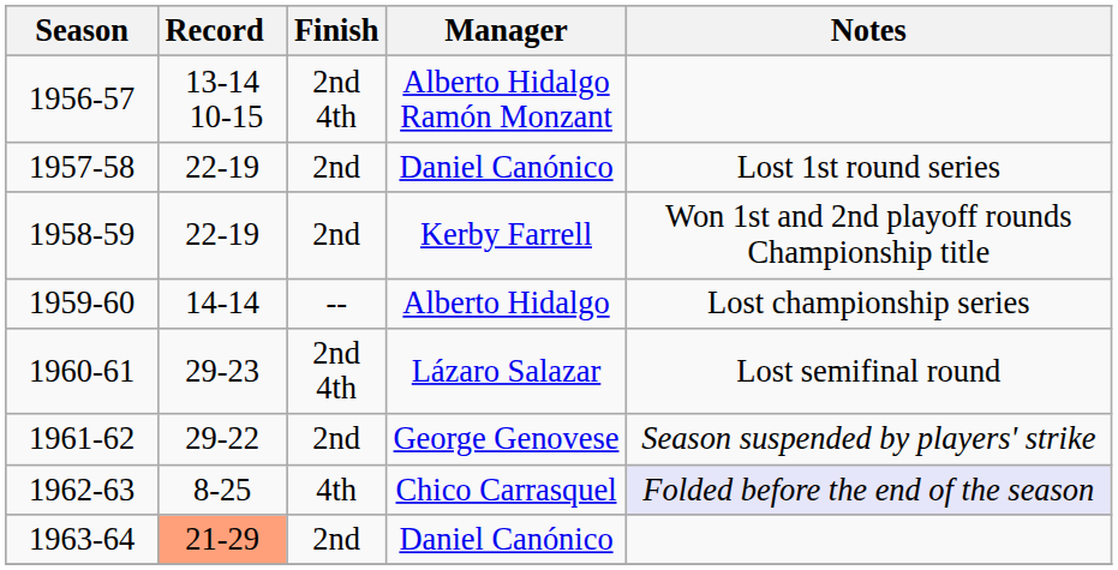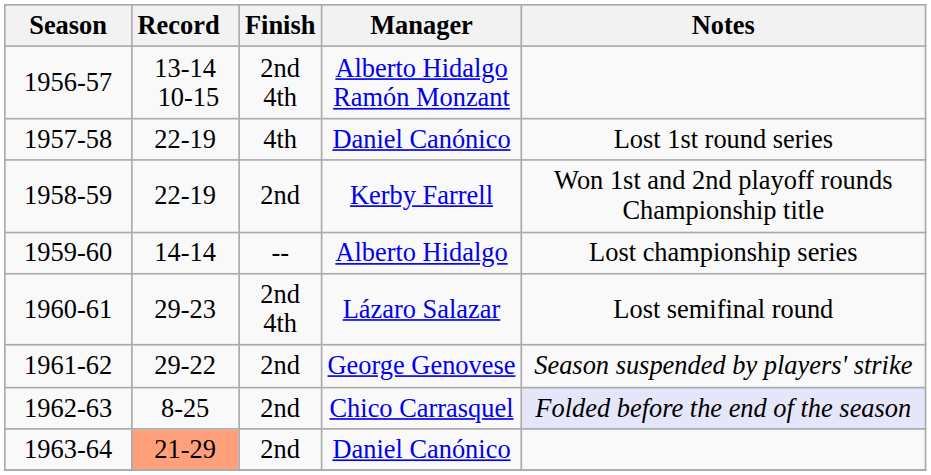1957-58 | Finish: 2nd -> 4th
1962-63 | Finish: 4th -> 2nd
